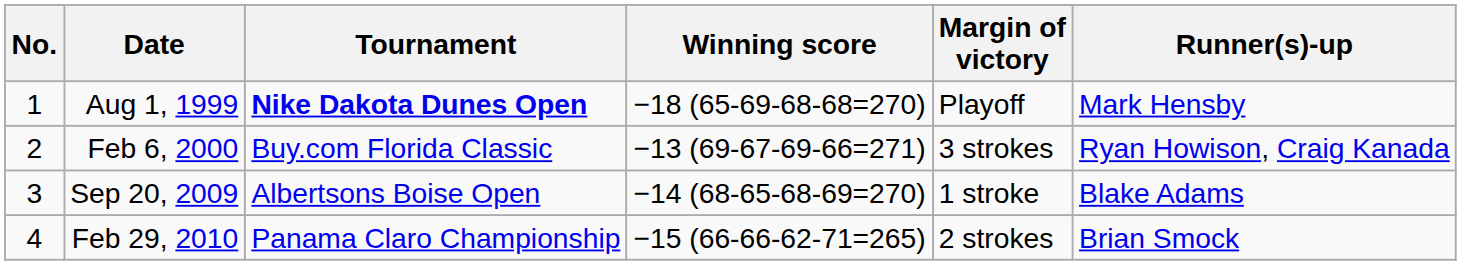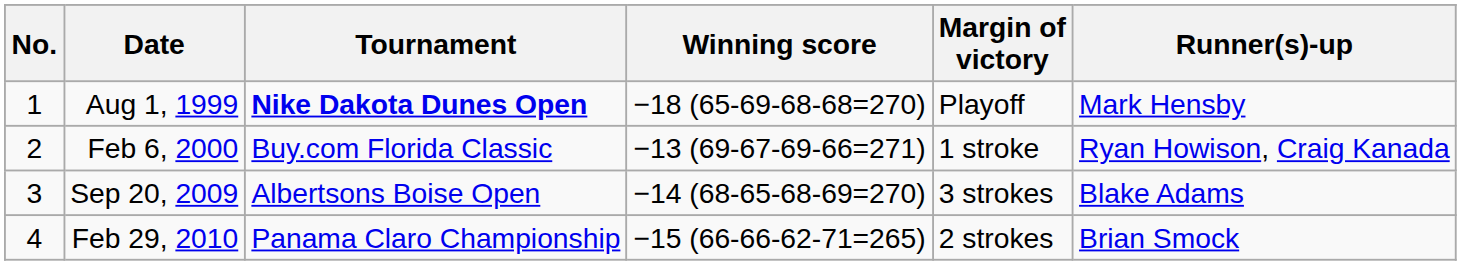Feb 6, 2000 | Margin of victory: 3 strokes -> 1 stroke
Sep 20, 2009 | Margin of victory: 1 stroke -> 3 strokes
